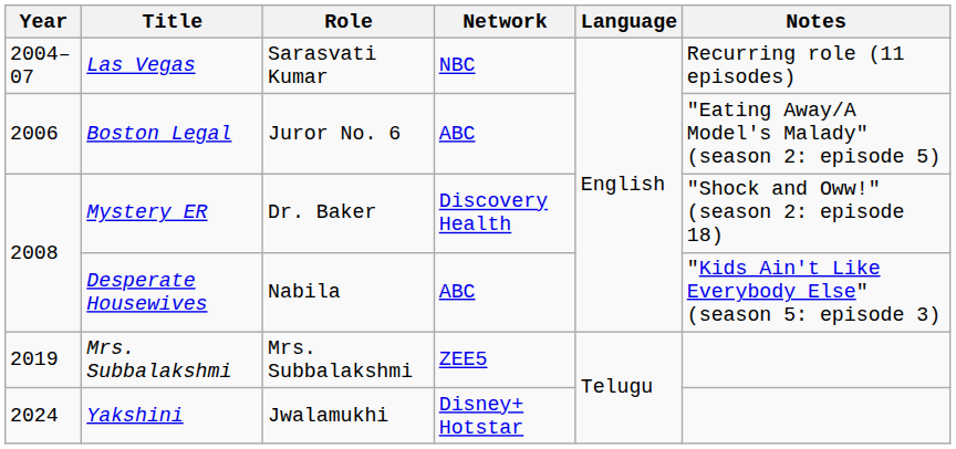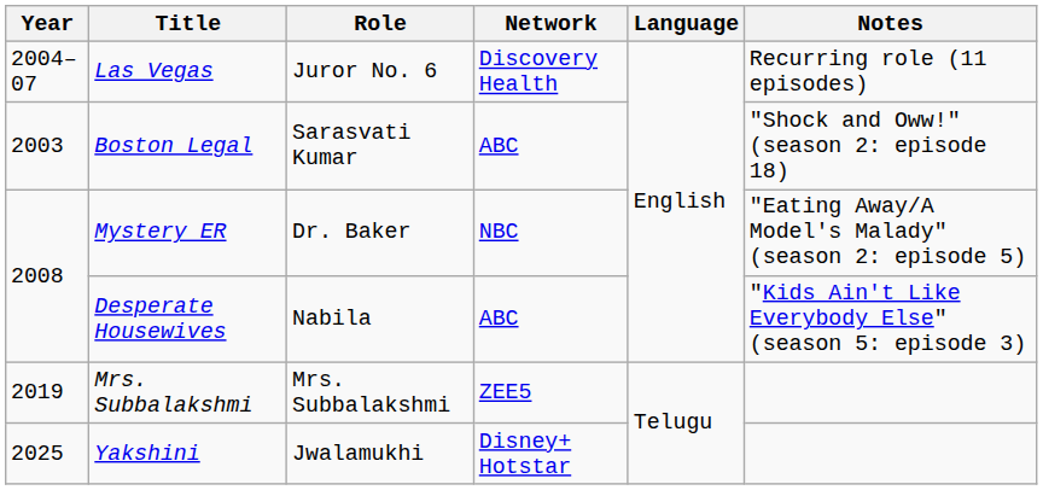Las Vegas | Role: Sarasvati Kumar -> Juror No. 6
Las Vegas | Network: NBC -> Discovery Health
Boston Legal | Year: 2006 -> 2003
Boston Legal | Role: Juror No. 6 -> Sarasvati Kumar
Boston Legal | Notes: "Eating Away/A Model's Malady" (season 2: episode 5) -> "Shock and Oww!" (season 2: episode 18)
Mystery ER | Network: Discovery Health -> NBC
Mystery ER | Notes: "Shock and Oww!" (season 2: episode 18) -> "Eating Away/A Model's Malady" (season 2: episode 5)
Yakshini | Year: 2024 -> 2025
